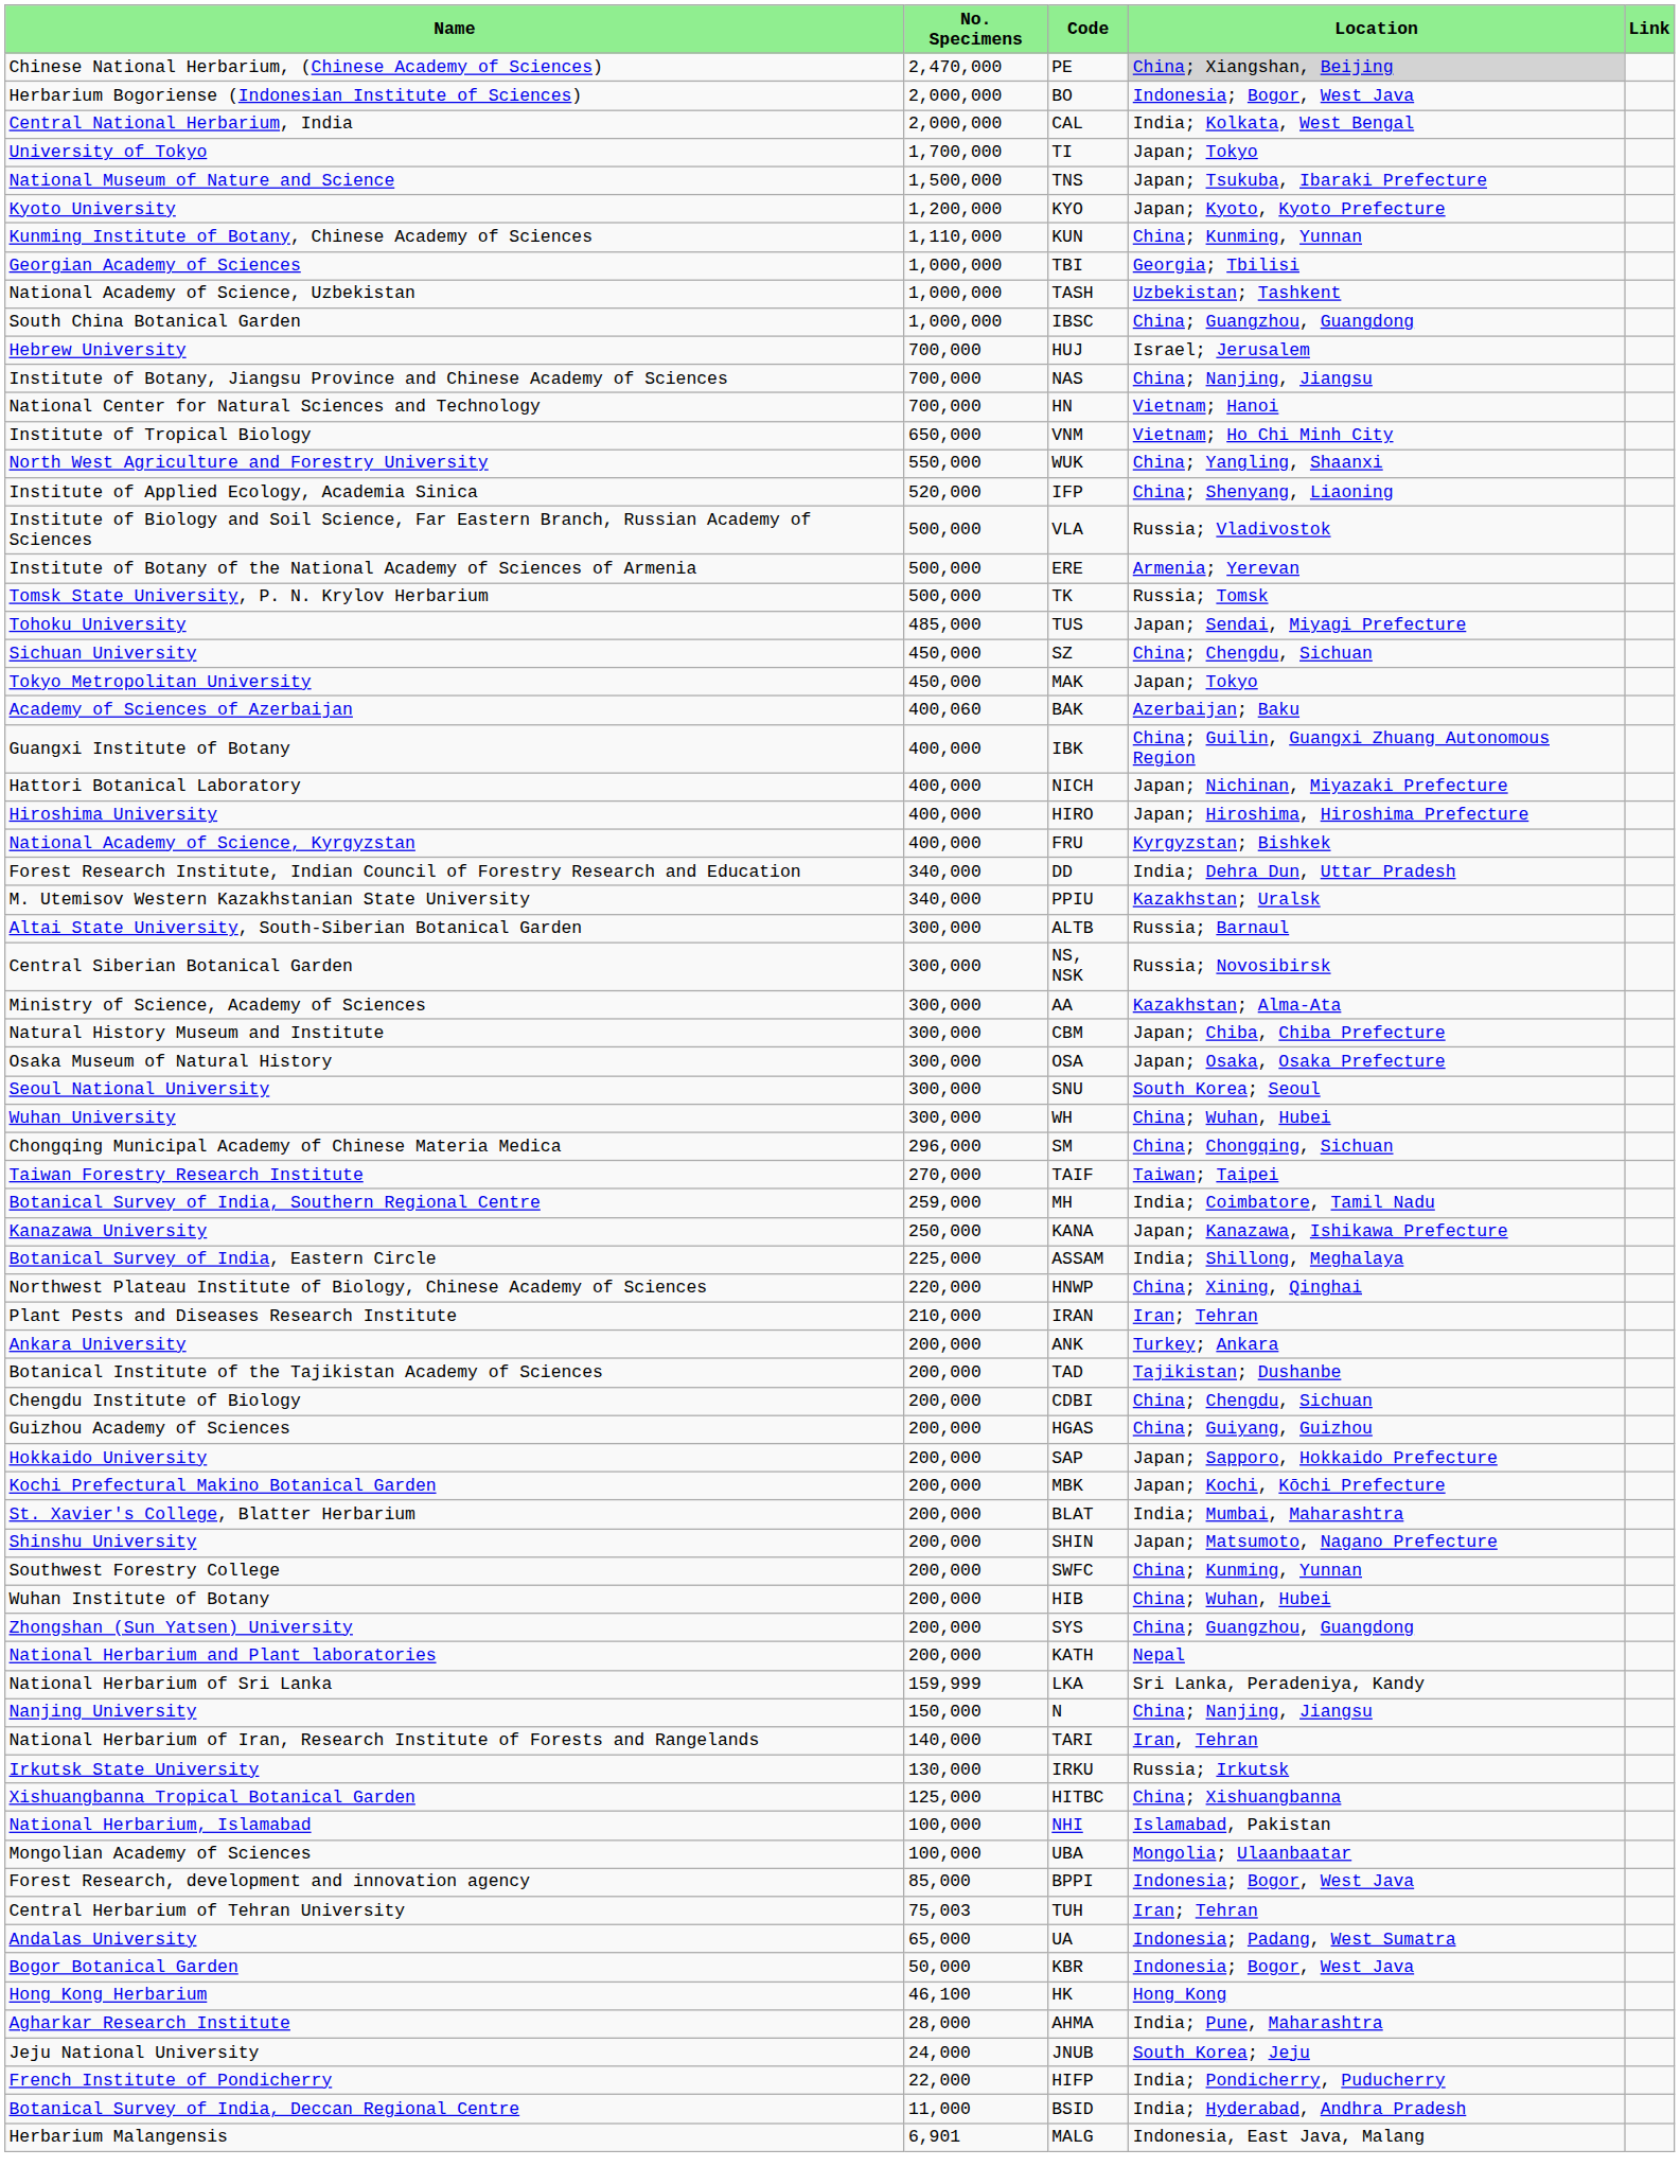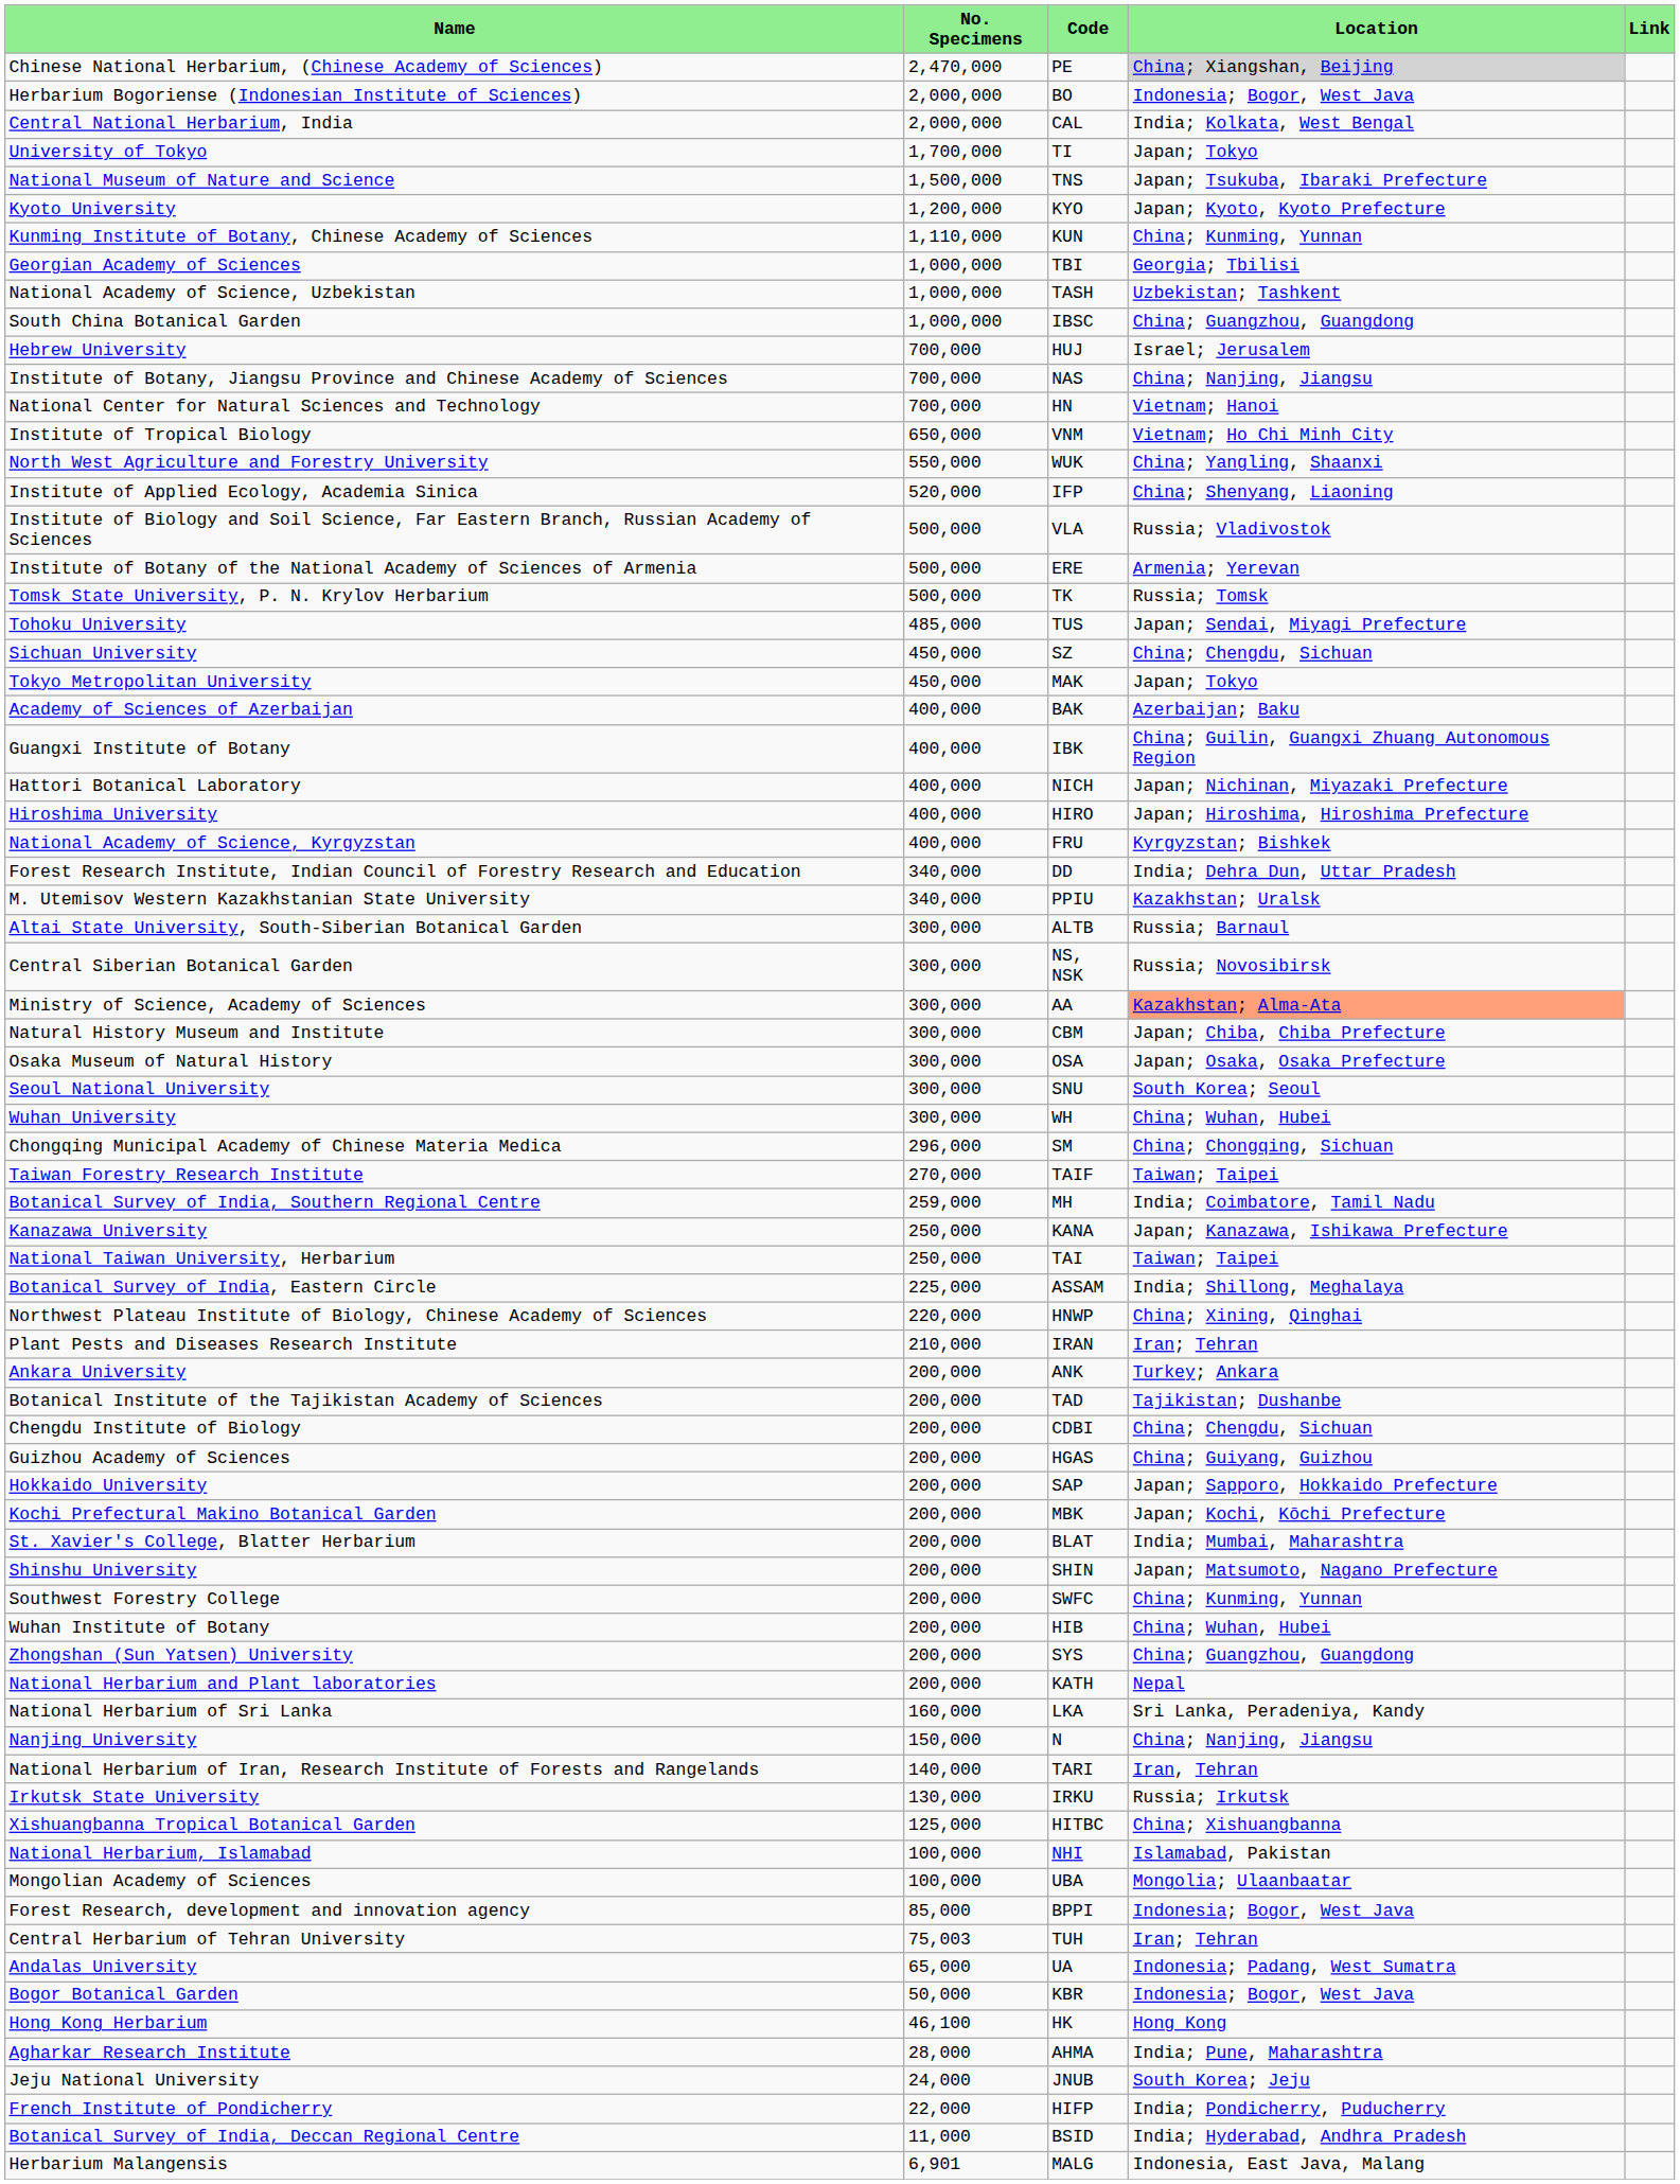Academy of Sciences of Azerbaijan | No. Specimens: 400,060 -> 400,000
Ministry of Science, Academy of Sciences | Location: no background -> lightsalmon background
+ row: National Taiwan University, Herbarium | 250,000 | TAI | Taiwan; Taipei
National Herbarium of Sri Lanka | No. Specimens: 159,999 -> 160,000
